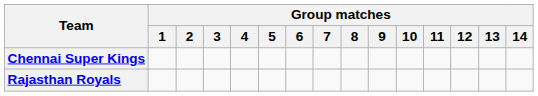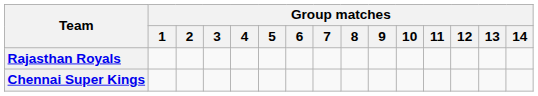rows swapped: Chennai Super Kings <-> Rajasthan Royals
